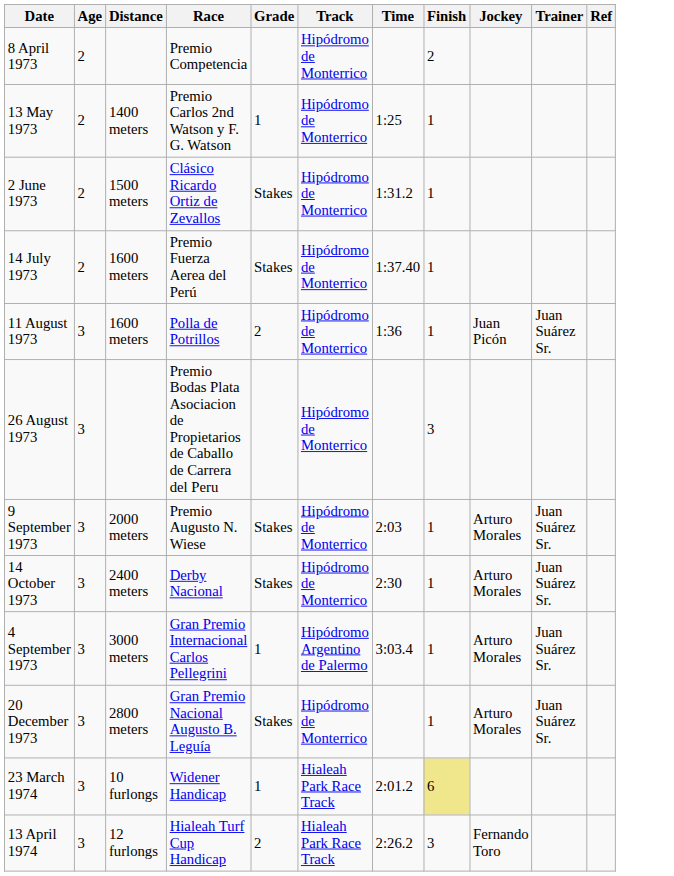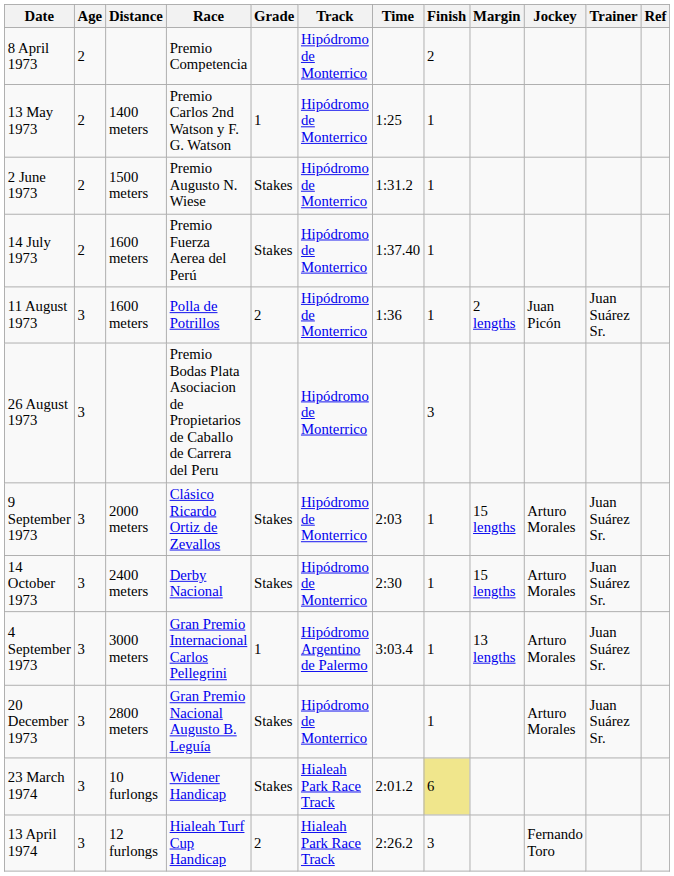+ column: Margin | 2 lengths | 15 lengths | 15 lengths | 13 lengths
2 June 1973 | Race: Clásico Ricardo Ortiz de Zevallos -> Premio Augusto N. Wiese
9 September 1973 | Race: Premio Augusto N. Wiese -> Clásico Ricardo Ortiz de Zevallos
23 March 1974 | Grade: 1 -> Stakes
